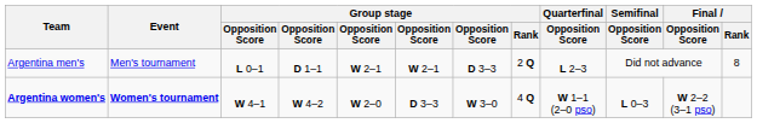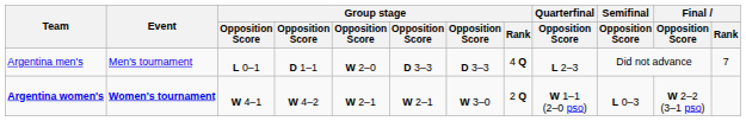Argentina men's | column 5: W 2–1 -> W 2–0
Argentina men's | column 6: W 2–1 -> D 3–3
Argentina men's | Group stage / Rank: 2 Q -> 4 Q
Argentina men's | Final / Rank: 8 -> 7
Argentina women's | column 5: W 2–0 -> W 2–1
Argentina women's | column 6: D 3–3 -> W 2–1
Argentina women's | Group stage / Rank: 4 Q -> 2 Q
